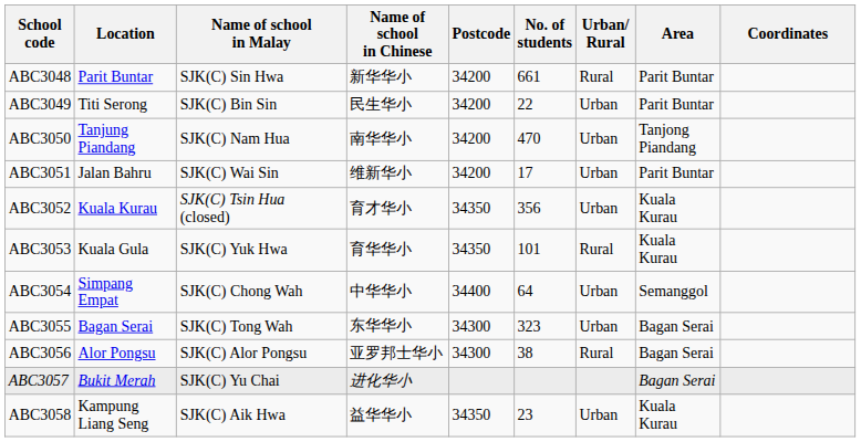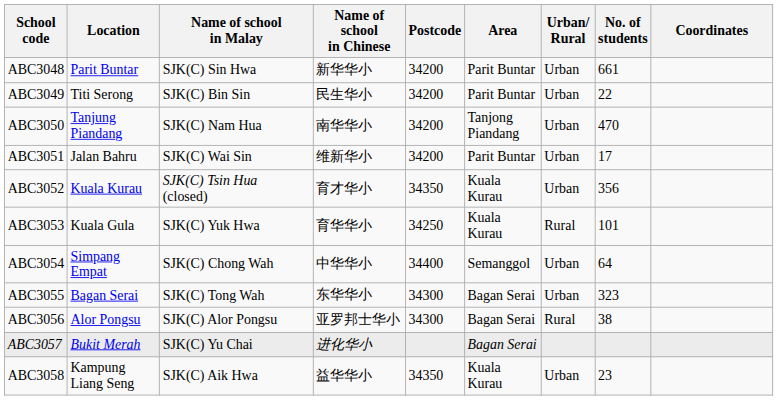columns swapped: Area <-> No. of students
ABC3048 | Urban/ Rural: Rural -> Urban
ABC3053 | Postcode: 34350 -> 34250
